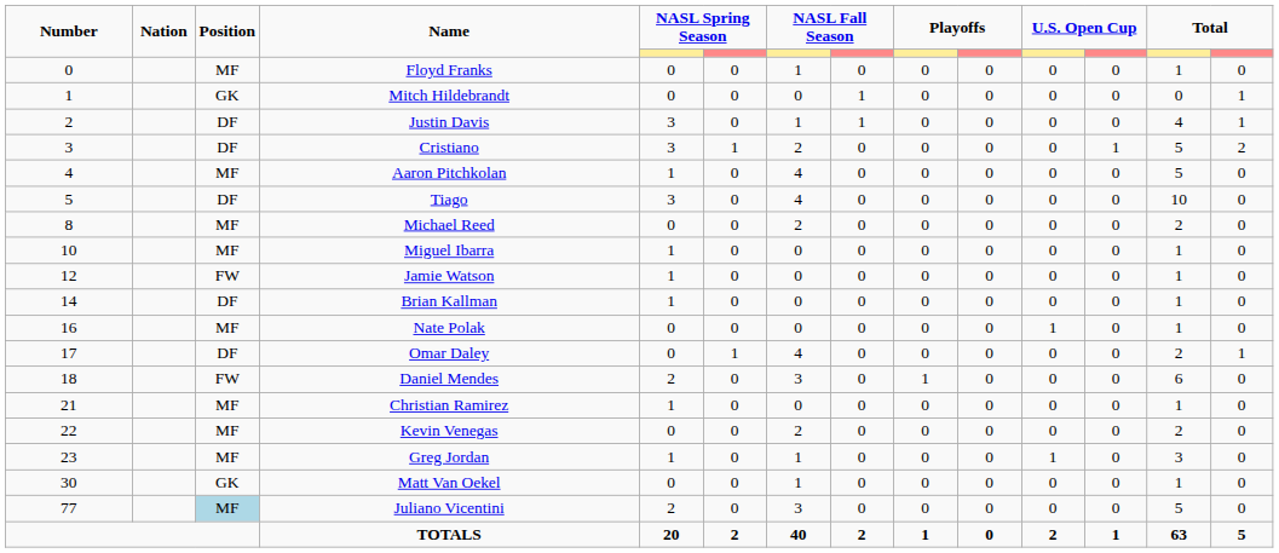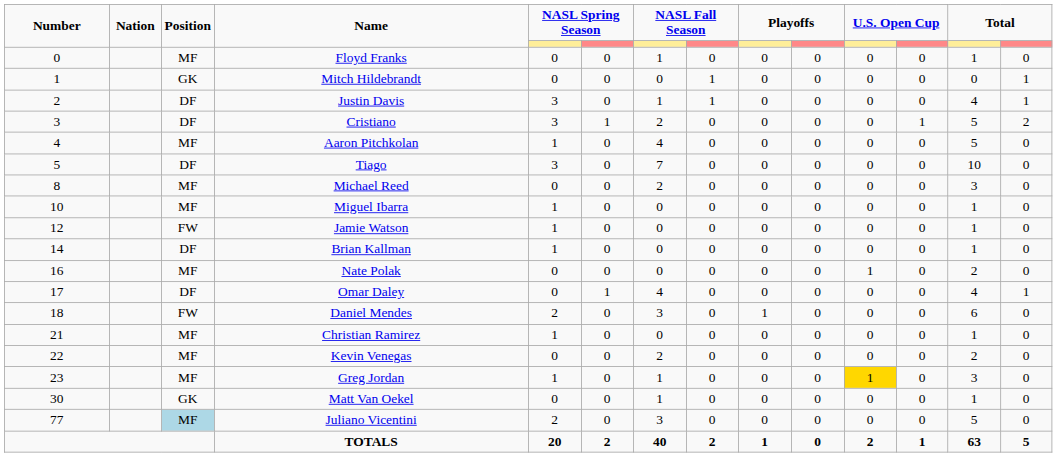Tiago | column 7: 4 -> 7
Michael Reed | column 13: 2 -> 3
Nate Polak | column 13: 1 -> 2
Omar Daley | column 13: 2 -> 4
Greg Jordan | column 11: no background -> gold background
